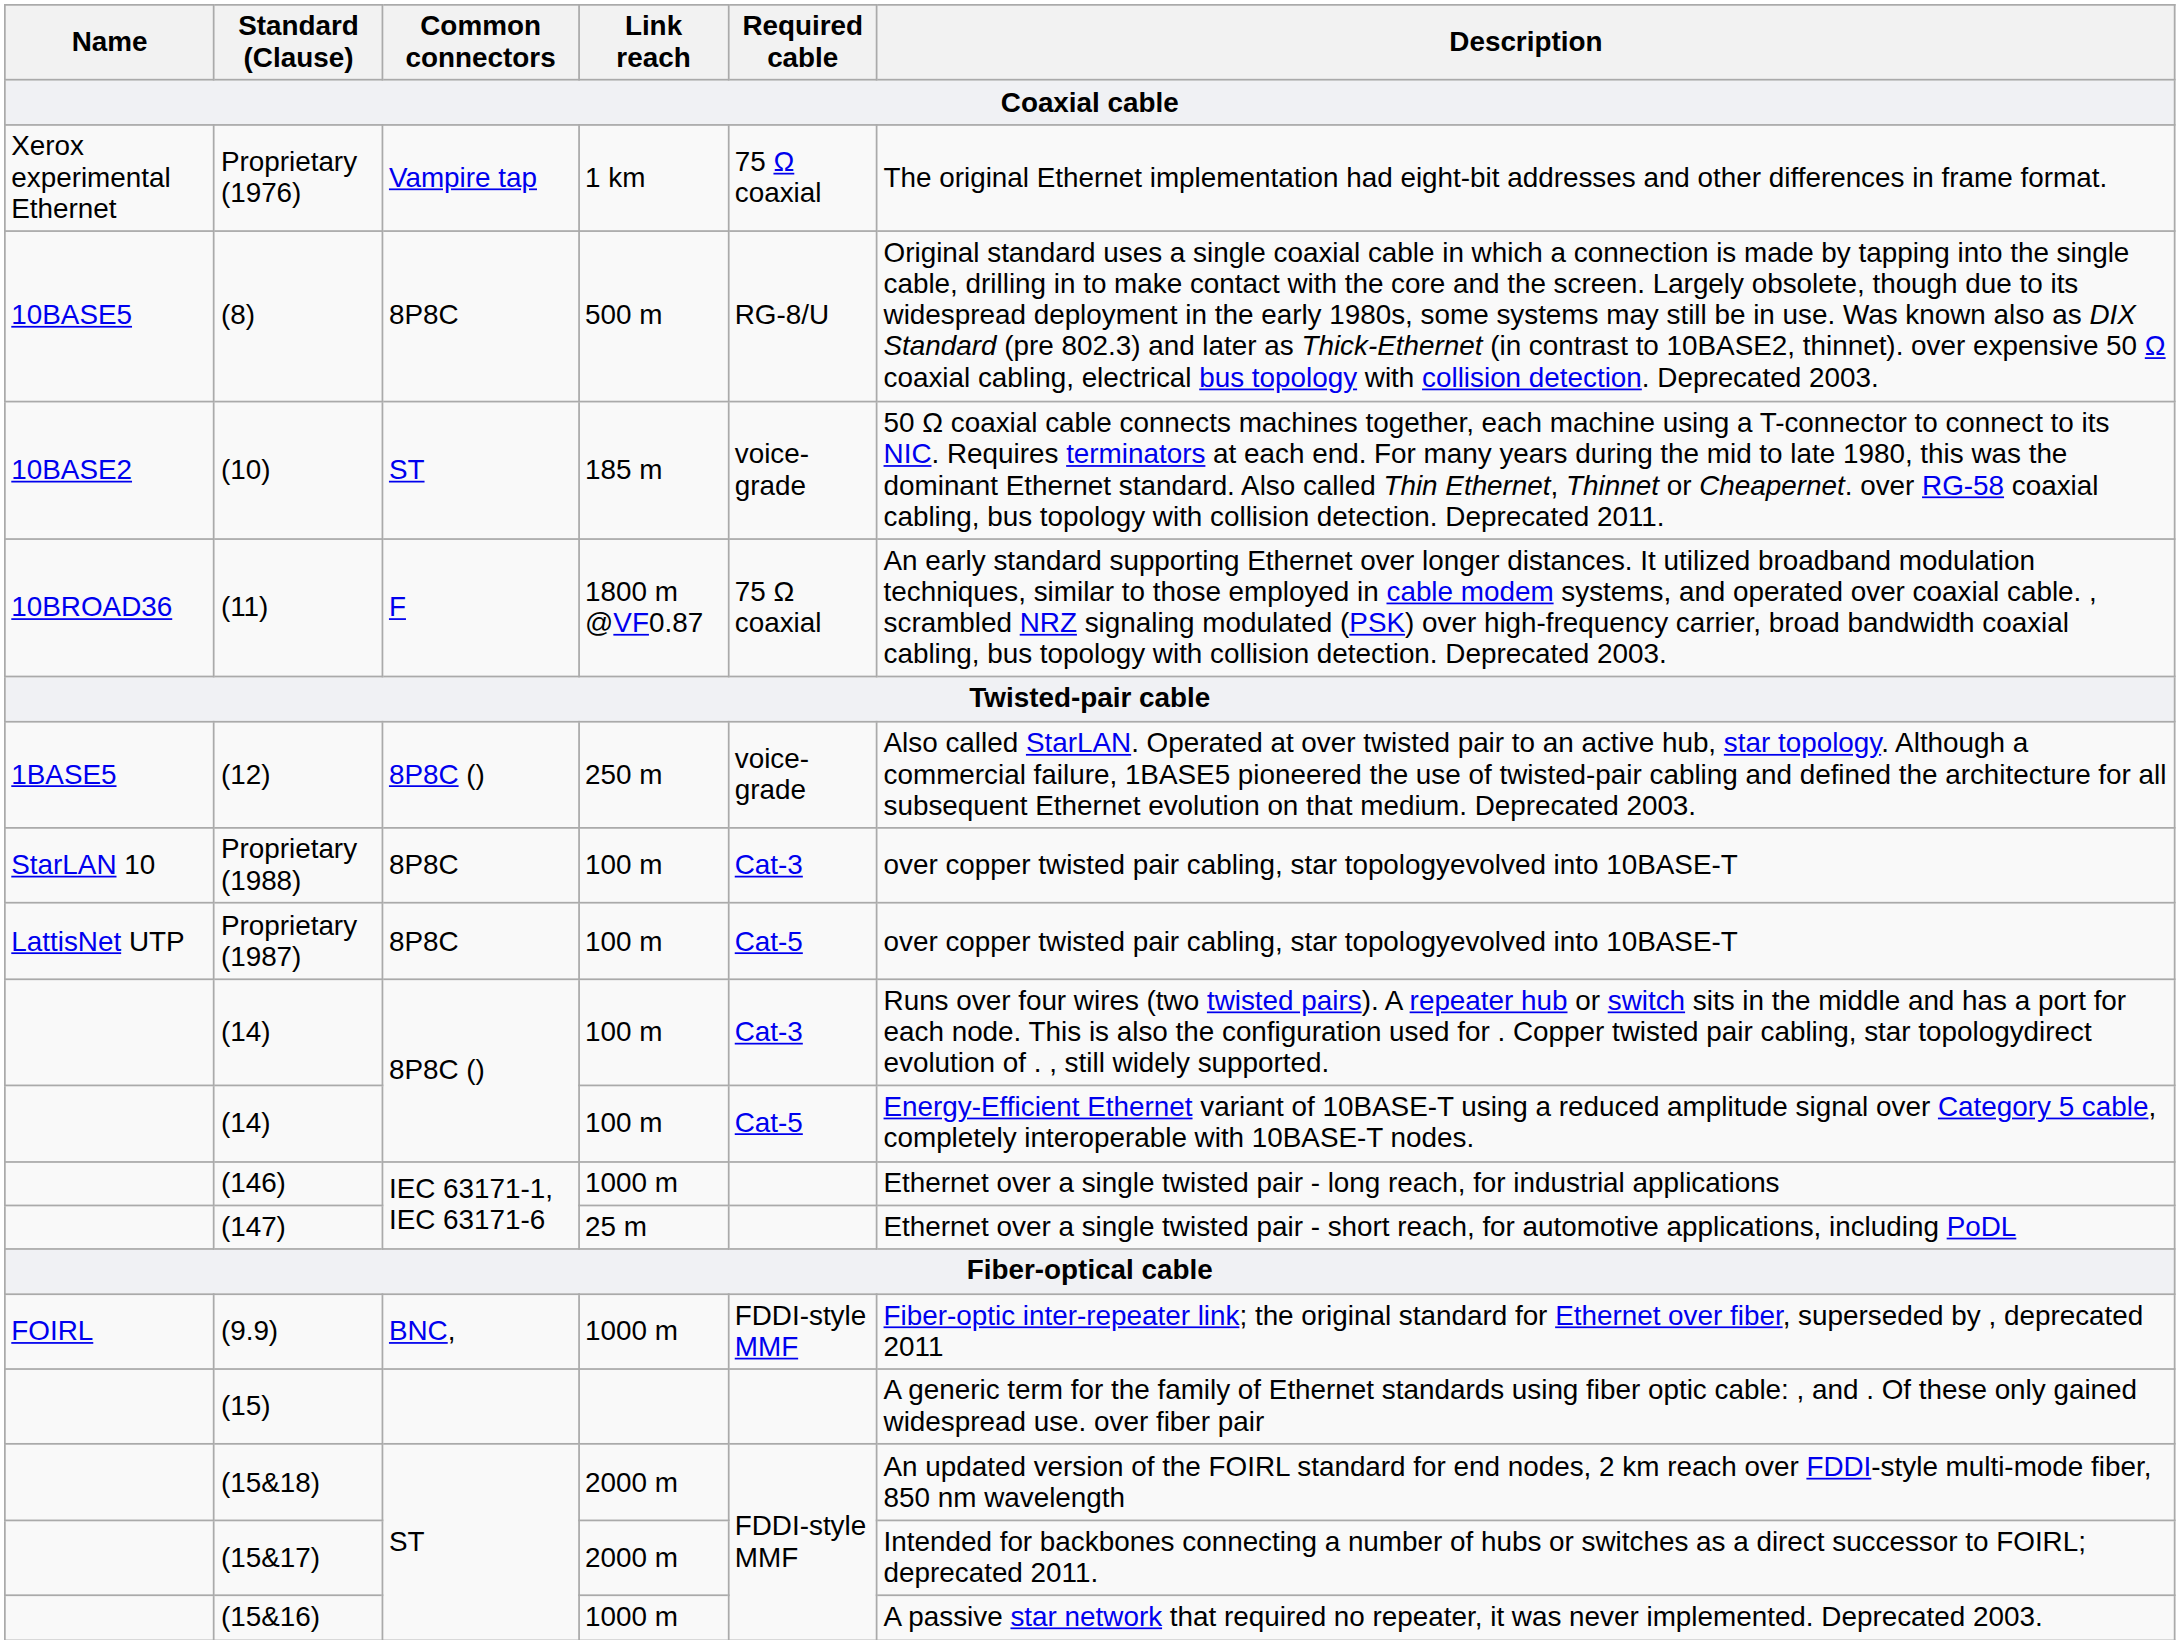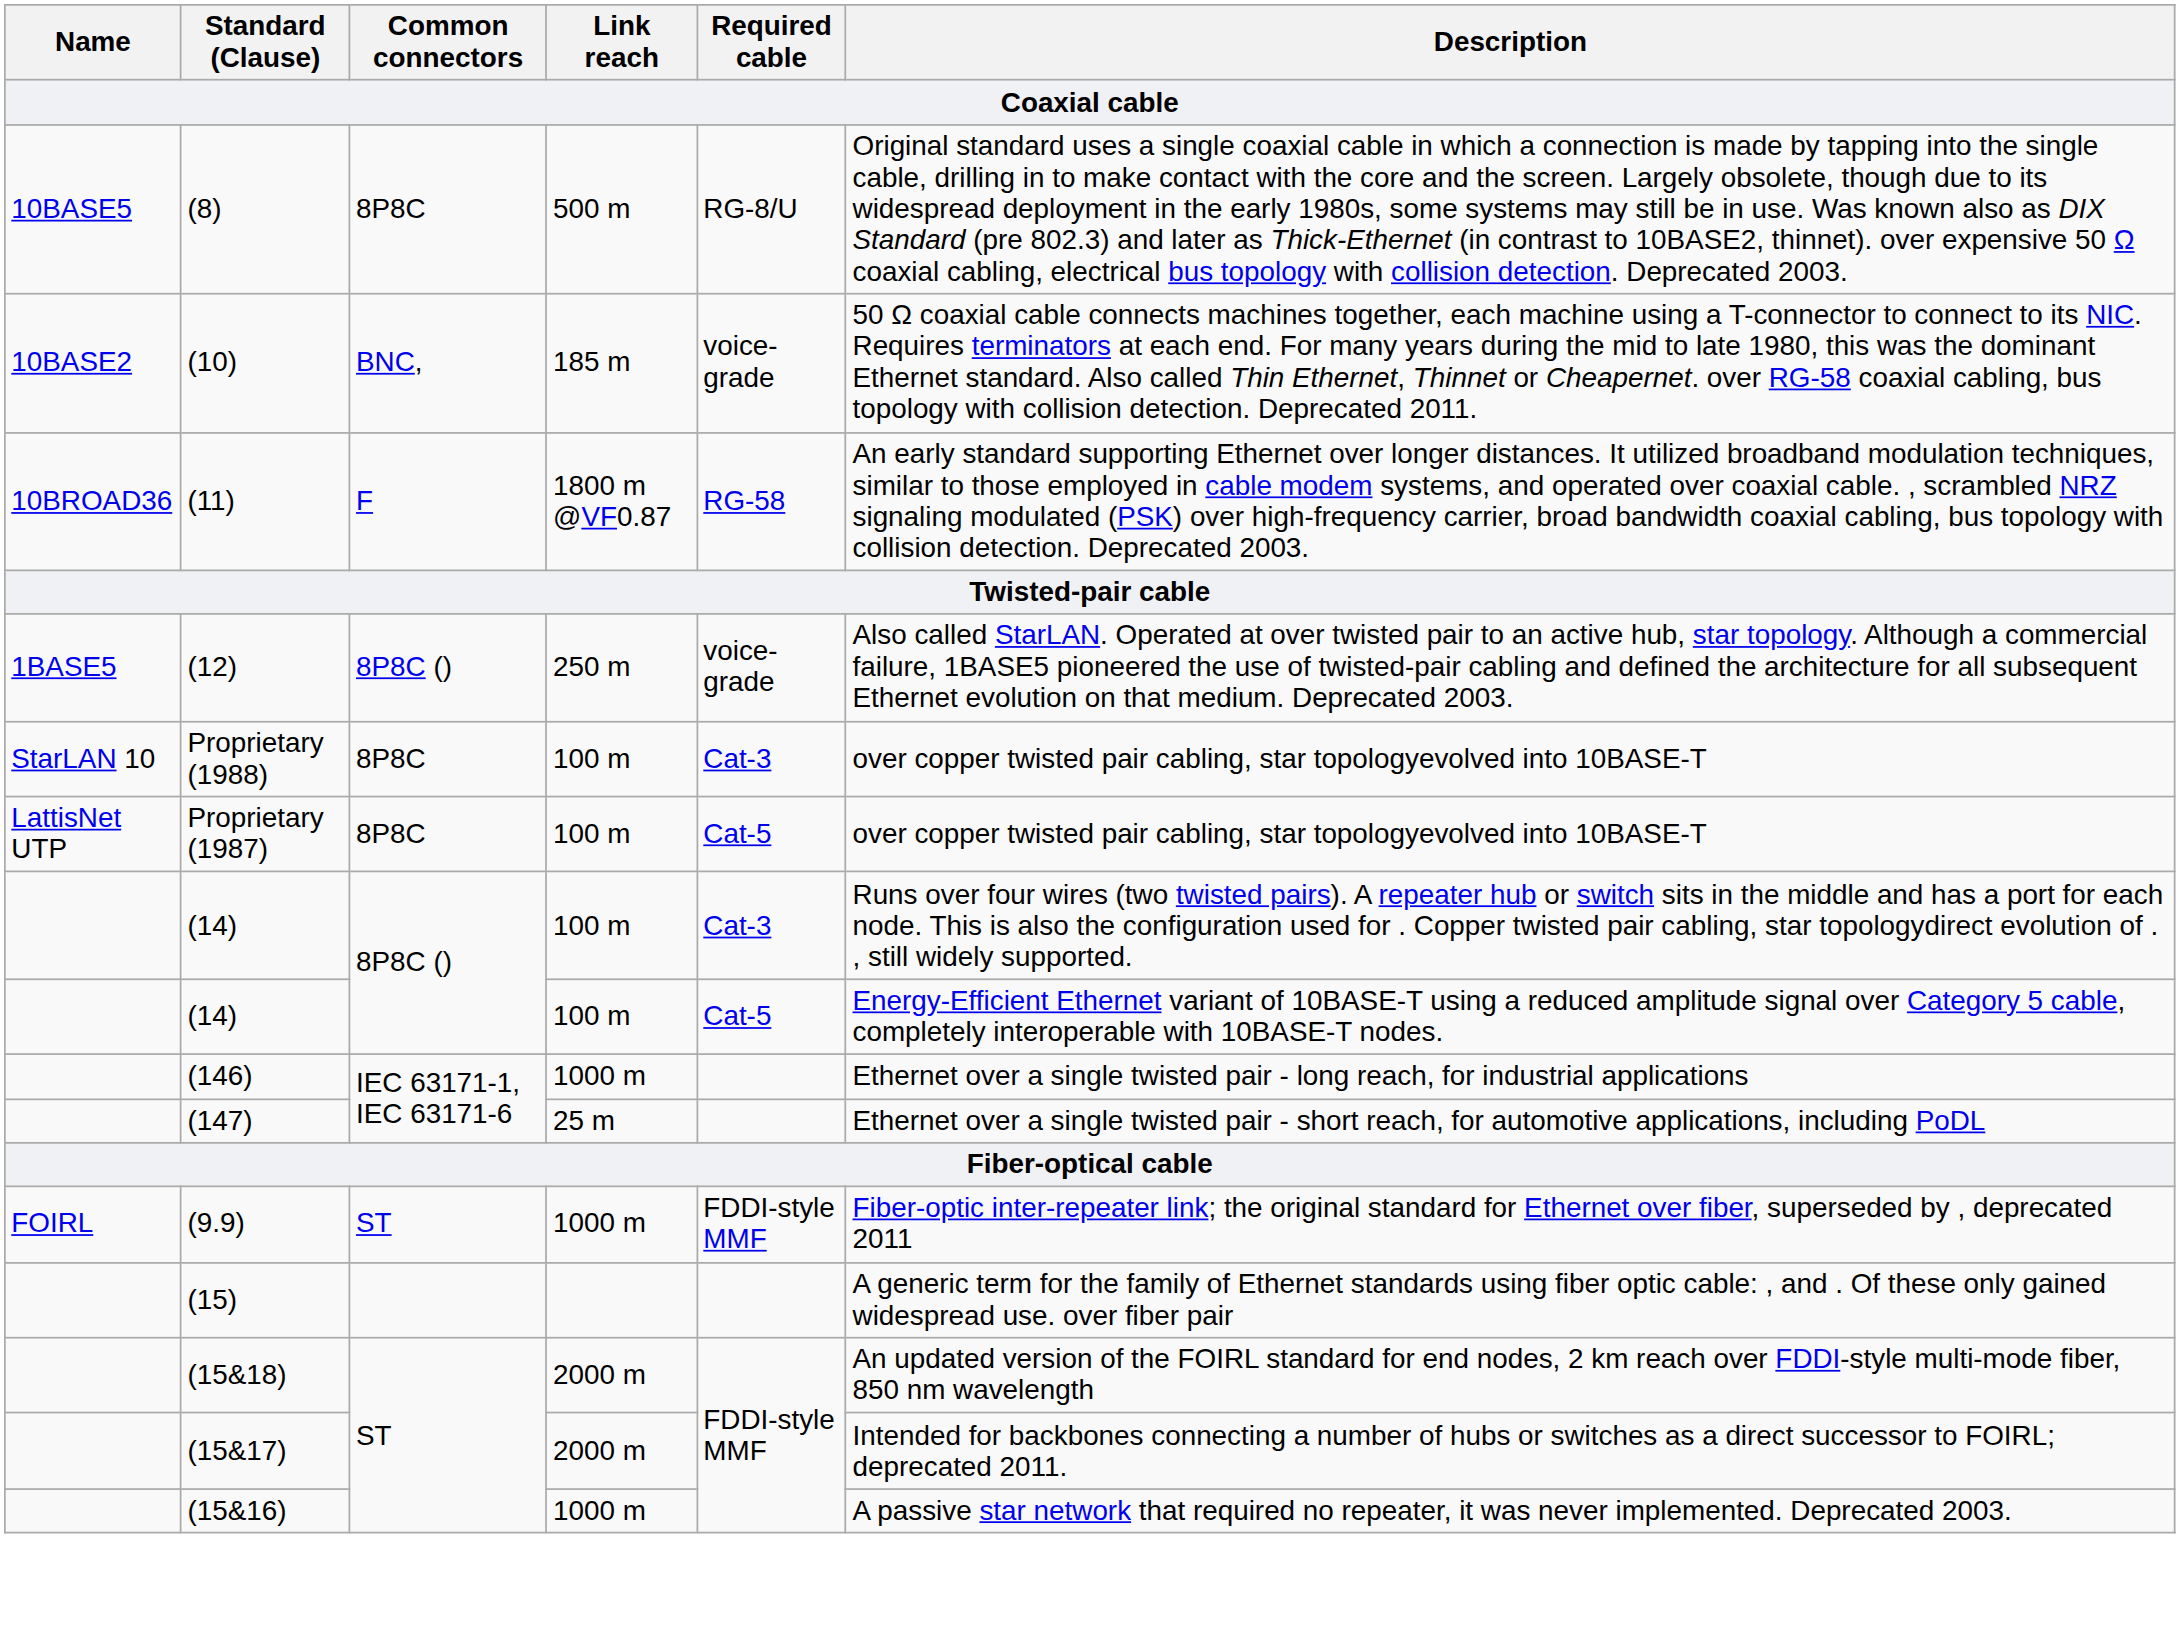- row: Xerox experimental Ethernet | Proprietary (1976) | Vampire tap | 1 km | 75 Ω coaxial | The original Ethernet implementation had eight-bit addresses and other differences in frame format.
(10) | Common connectors: ST -> BNC,
(11) | Required cable: 75 Ω coaxial -> RG-58
(9.9) | Common connectors: BNC, -> ST
